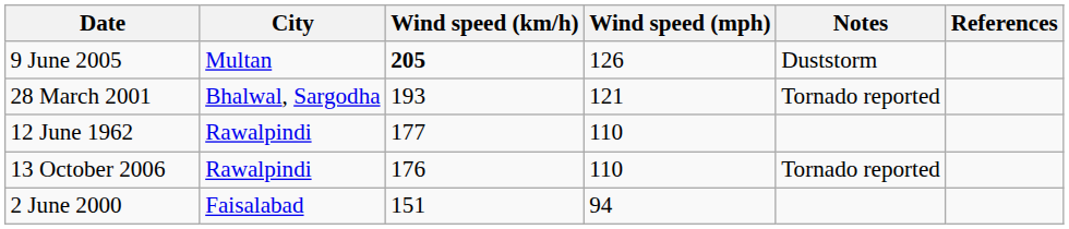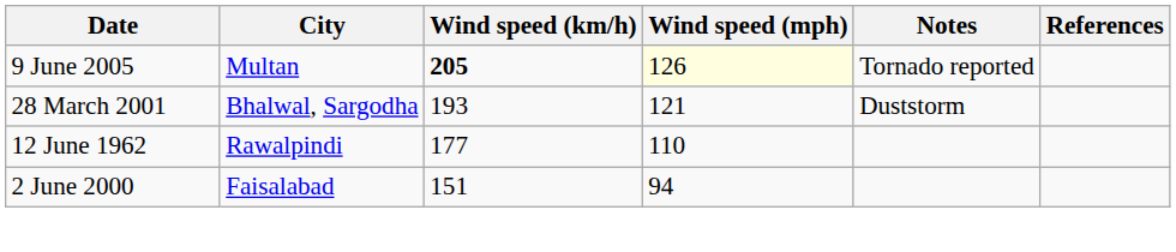9 June 2005 | Wind speed (mph): no background -> lightyellow background
9 June 2005 | Notes: Duststorm -> Tornado reported
28 March 2001 | Notes: Tornado reported -> Duststorm
- row: 13 October 2006 | Rawalpindi | 176 | 110 | Tornado reported
